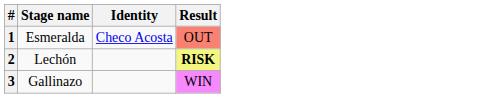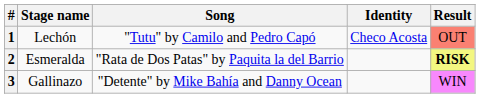+ column: Song | "Tutu" by Camilo and Pedro Capó | "Rata de Dos Patas" by Paquita la del Barrio | "Detente" by Mike Bahía and Danny Ocean
1 | Stage name: Esmeralda -> Lechón
2 | Stage name: Lechón -> Esmeralda
